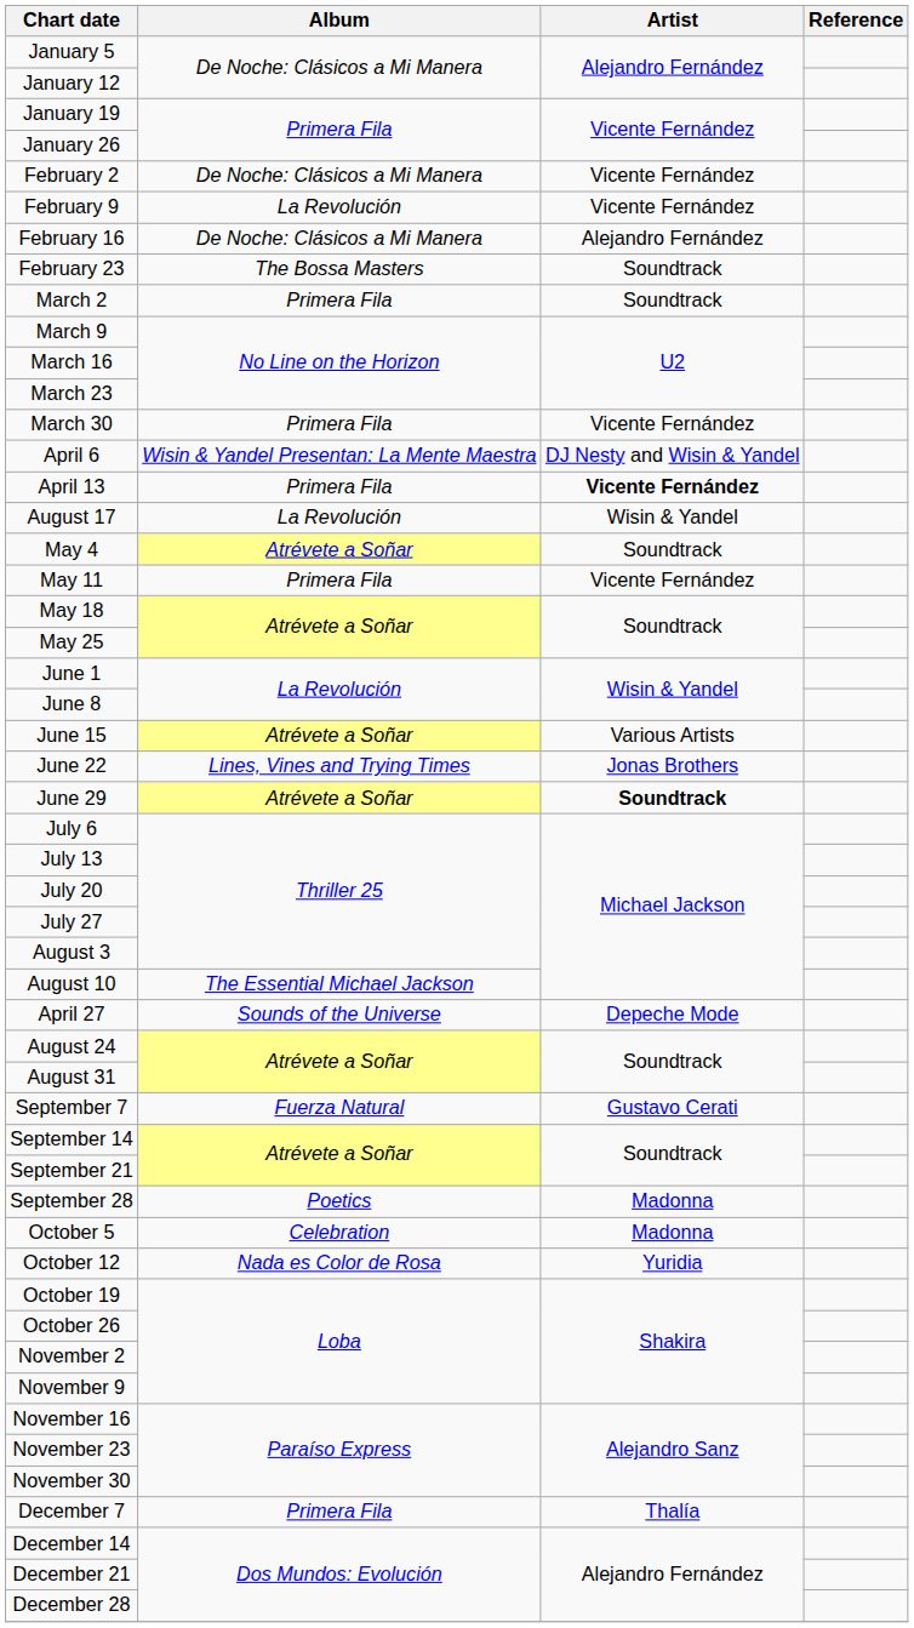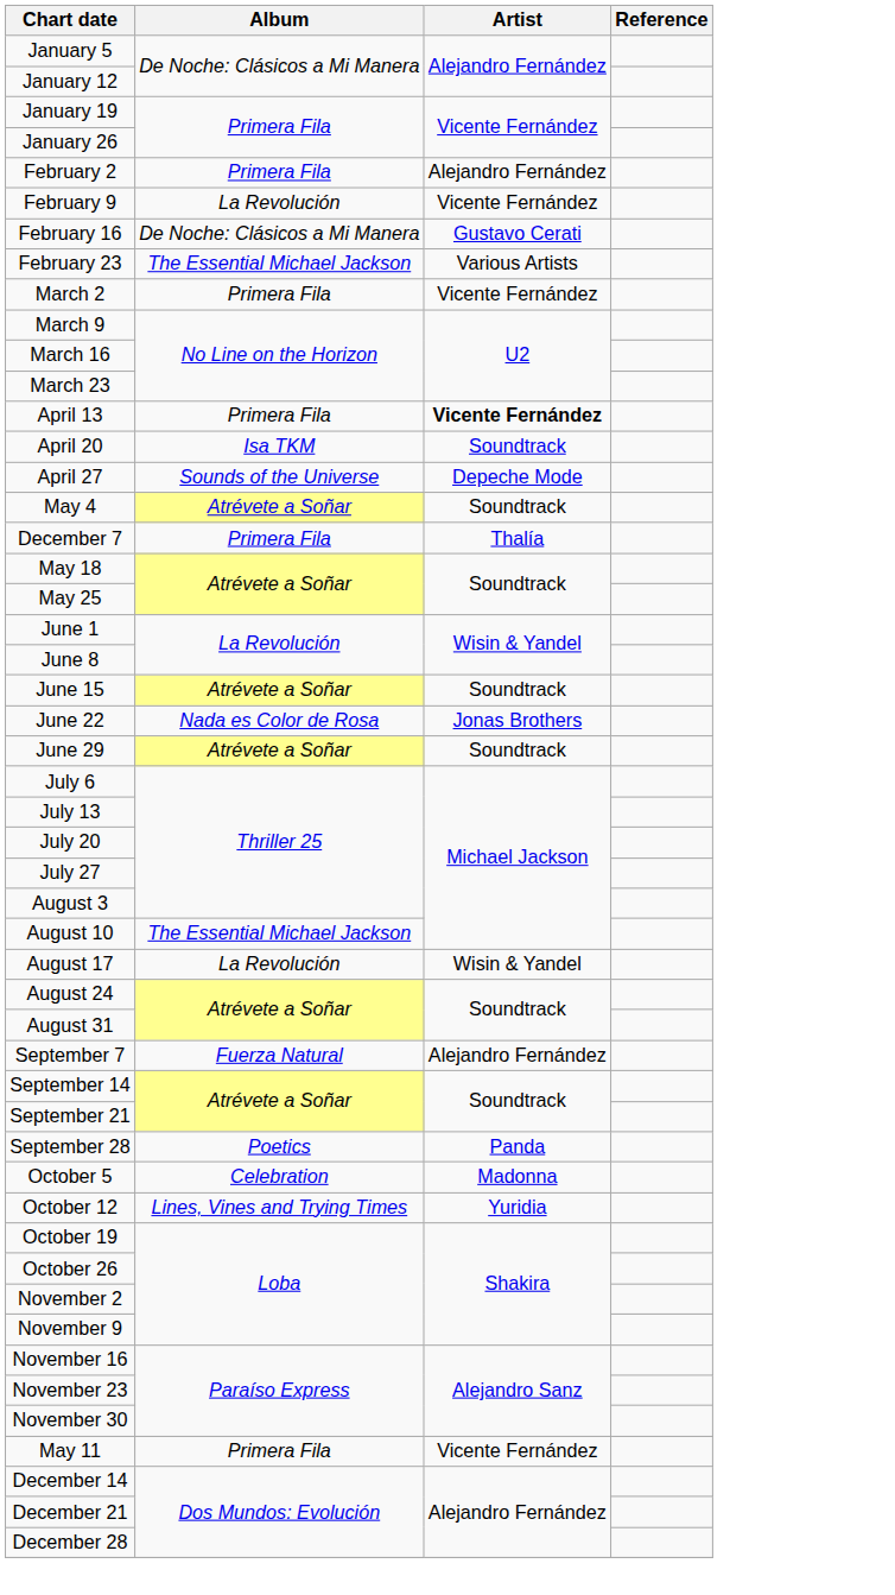February 2 | Album: De Noche: Clásicos a Mi Manera -> Primera Fila
February 2 | Artist: Vicente Fernández -> Alejandro Fernández
February 16 | Artist: Alejandro Fernández -> Gustavo Cerati
February 23 | Album: The Bossa Masters -> The Essential Michael Jackson
February 23 | Artist: Soundtrack -> Various Artists
March 2 | Artist: Soundtrack -> Vicente Fernández
- row: March 30 | Primera Fila | Vicente Fernández
- row: April 6 | Wisin & Yandel Presentan: La Mente Maestra | DJ Nesty and Wisin & Yandel
+ row: April 20 | Isa TKM | Soundtrack
rows swapped: April 27 <-> August 17
rows swapped: May 11 <-> December 7
June 15 | Artist: Various Artists -> Soundtrack
June 22 | Album: Lines, Vines and Trying Times -> Nada es Color de Rosa
June 29 | Artist: bold -> normal
September 7 | Artist: Gustavo Cerati -> Alejandro Fernández
September 28 | Artist: Madonna -> Panda
October 12 | Album: Nada es Color de Rosa -> Lines, Vines and Trying Times
